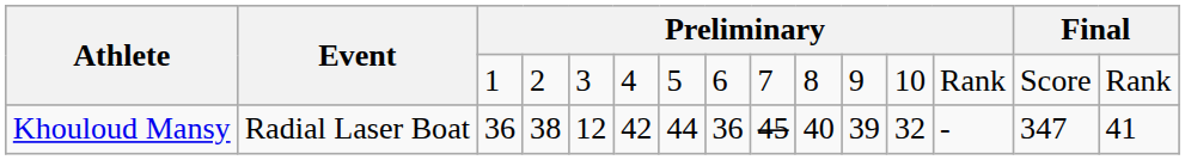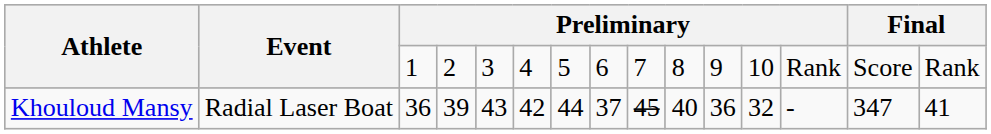Khouloud Mansy | column 4: 38 -> 39
Khouloud Mansy | column 5: 12 -> 43
Khouloud Mansy | column 8: 36 -> 37
Khouloud Mansy | column 11: 39 -> 36
